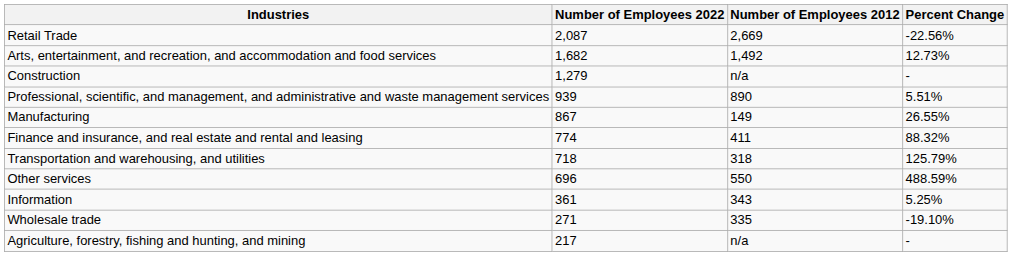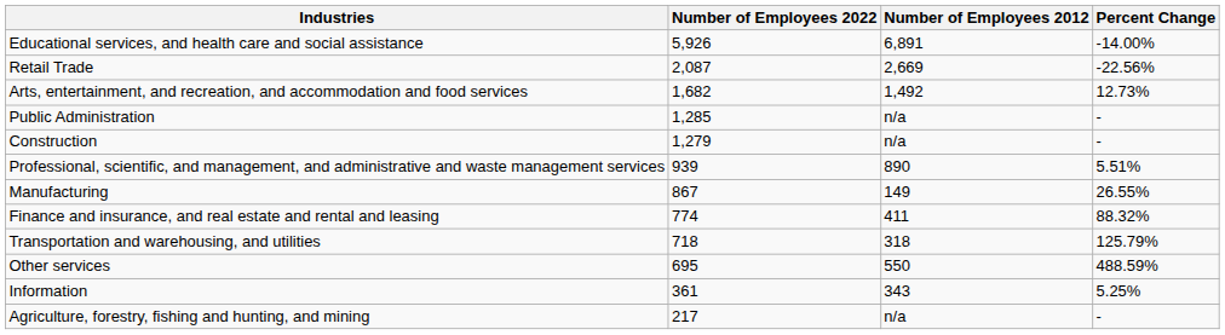+ row: Educational services, and health care and social assistance | 5,926 | 6,891 | -14.00%
+ row: Public Administration | 1,285 | n/a | -
Other services | Number of Employees 2022: 696 -> 695
- row: Wholesale trade | 271 | 335 | -19.10%
